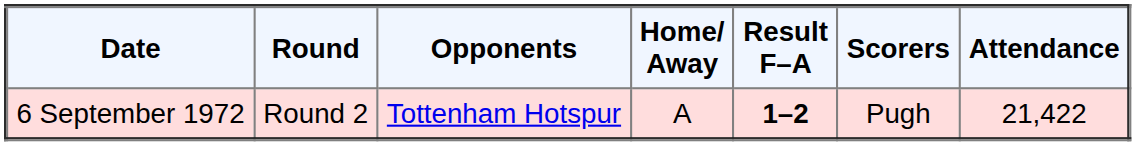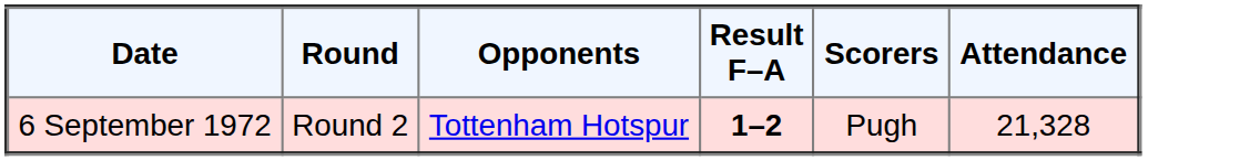- column: Home/ Away | A
6 September 1972 | Attendance: 21,422 -> 21,328
